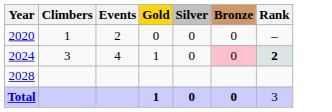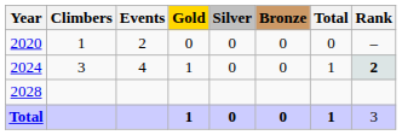+ column: Total | 0 | 1 | 1
2024 | Bronze: pink background -> no background
